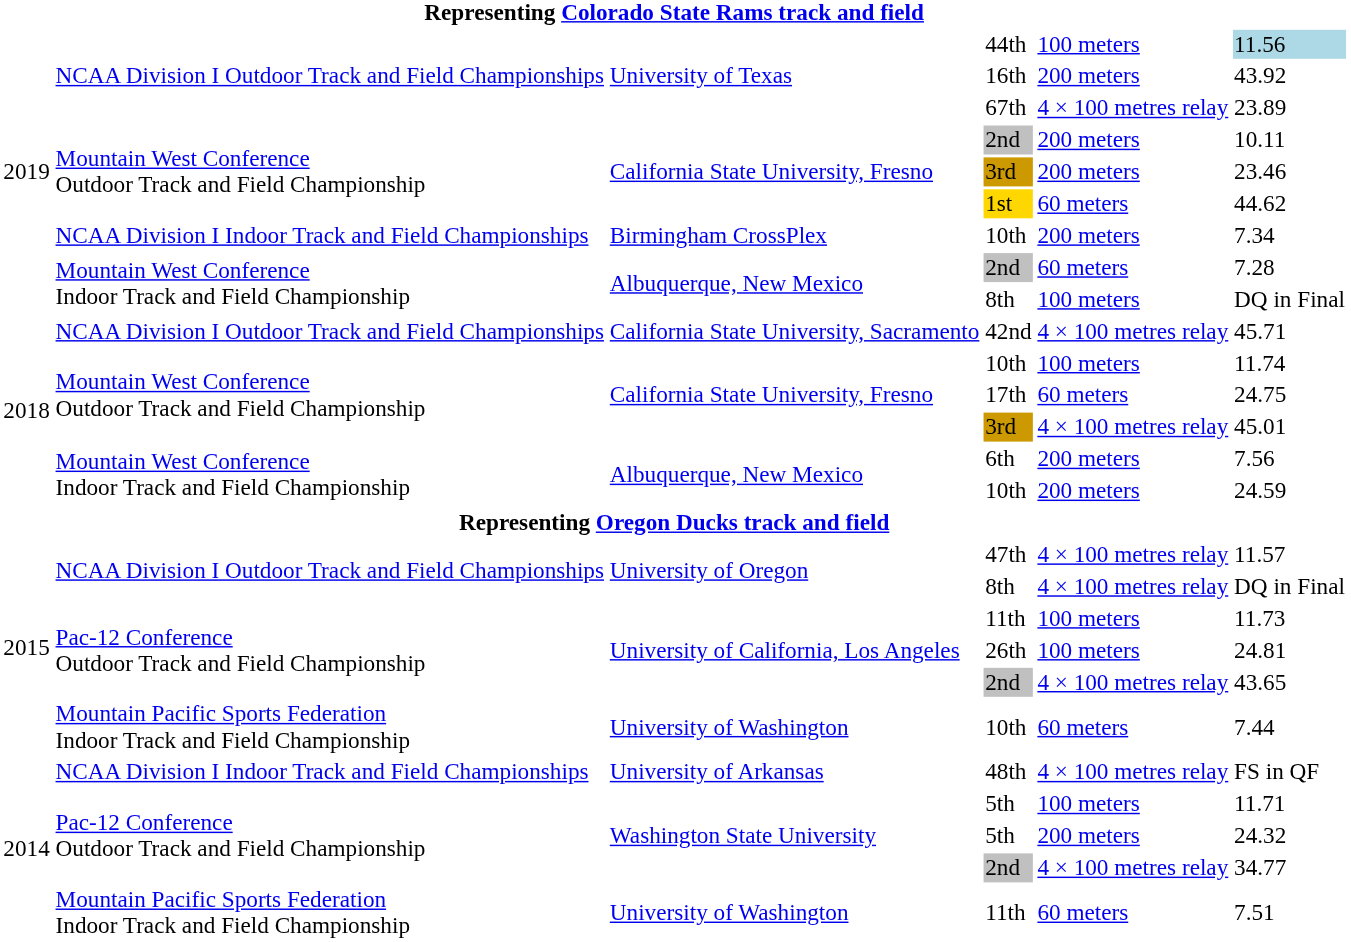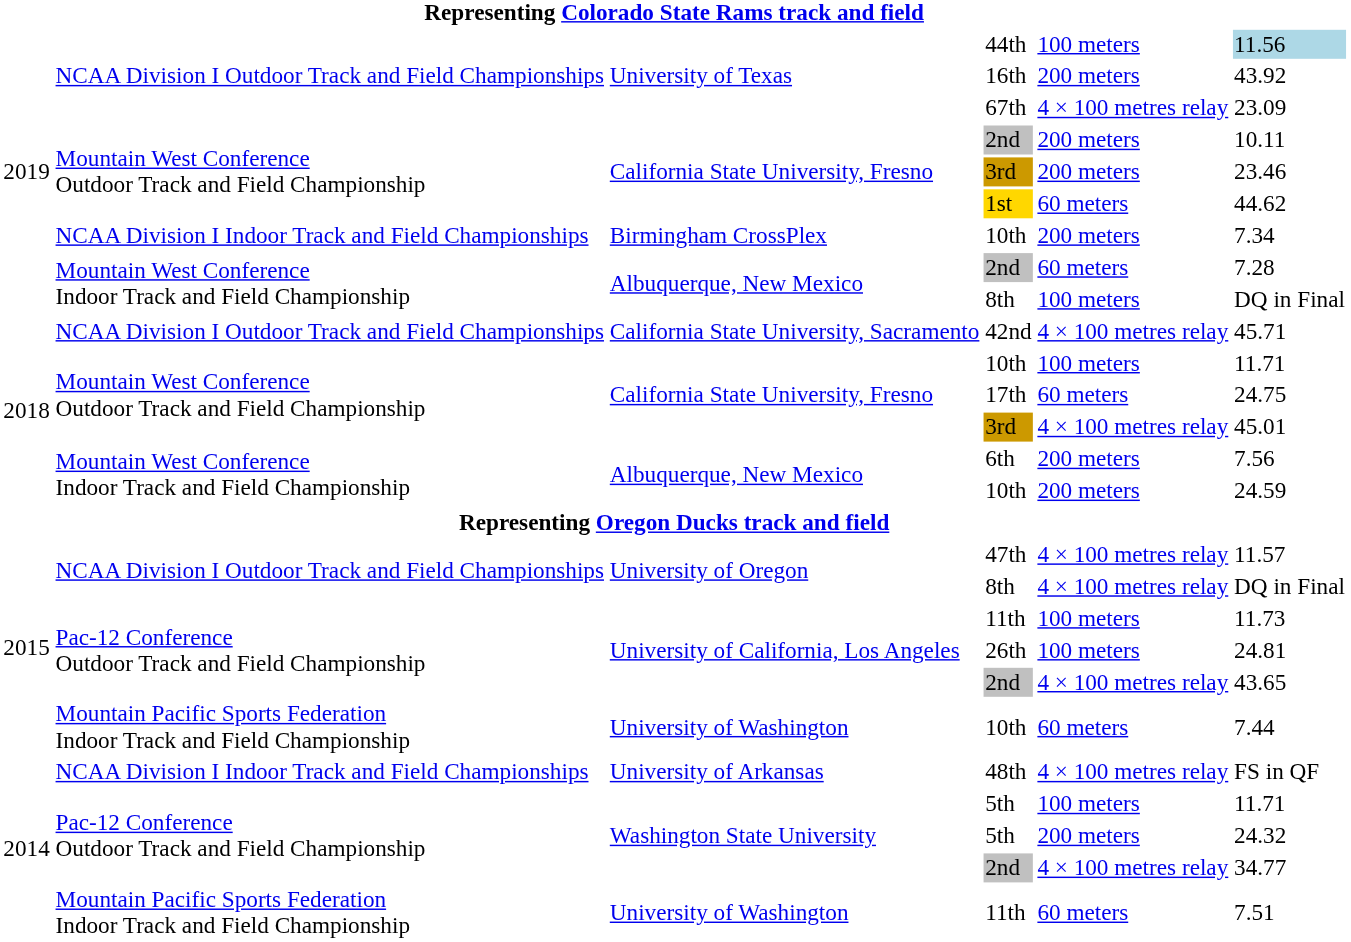67th | column 6: 23.89 -> 23.09
California State University, Fresno / 10th | column 6: 11.74 -> 11.71
